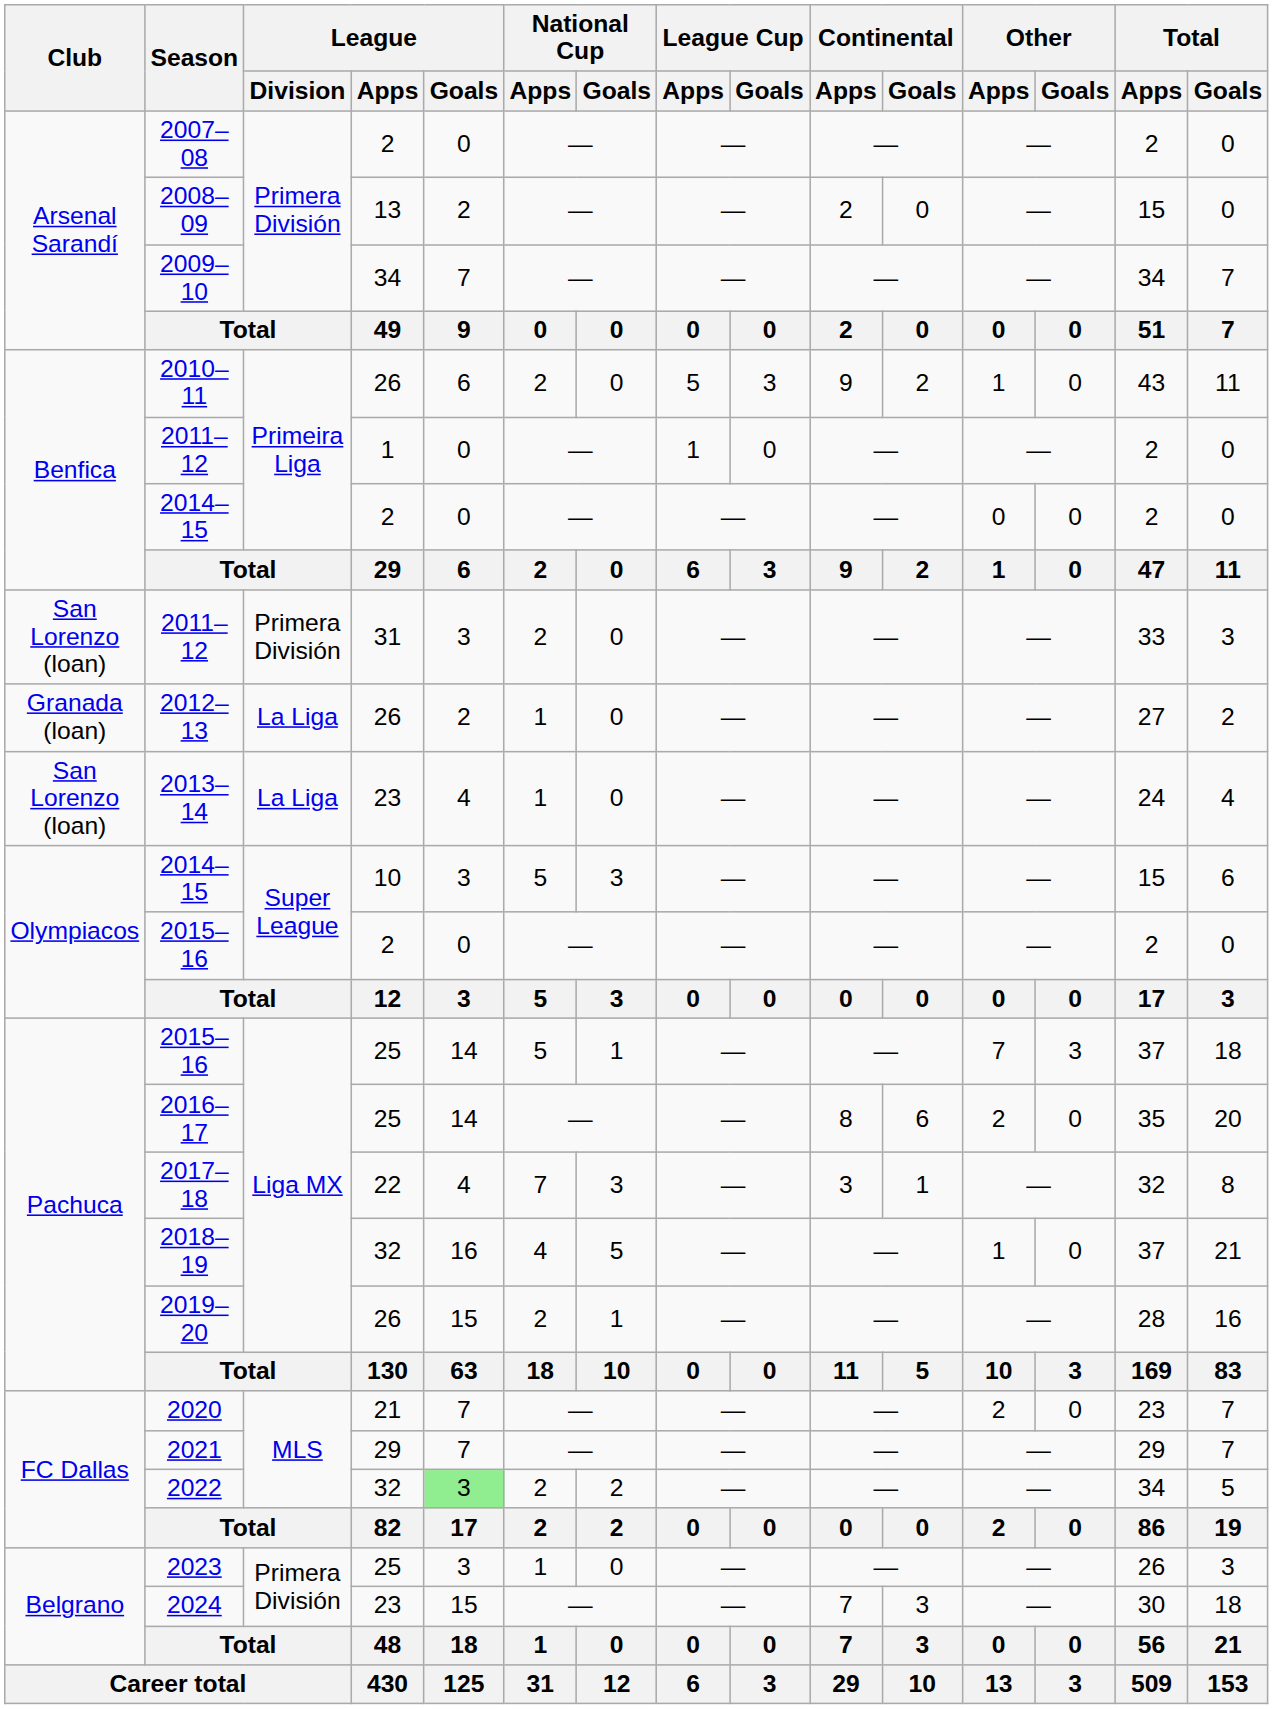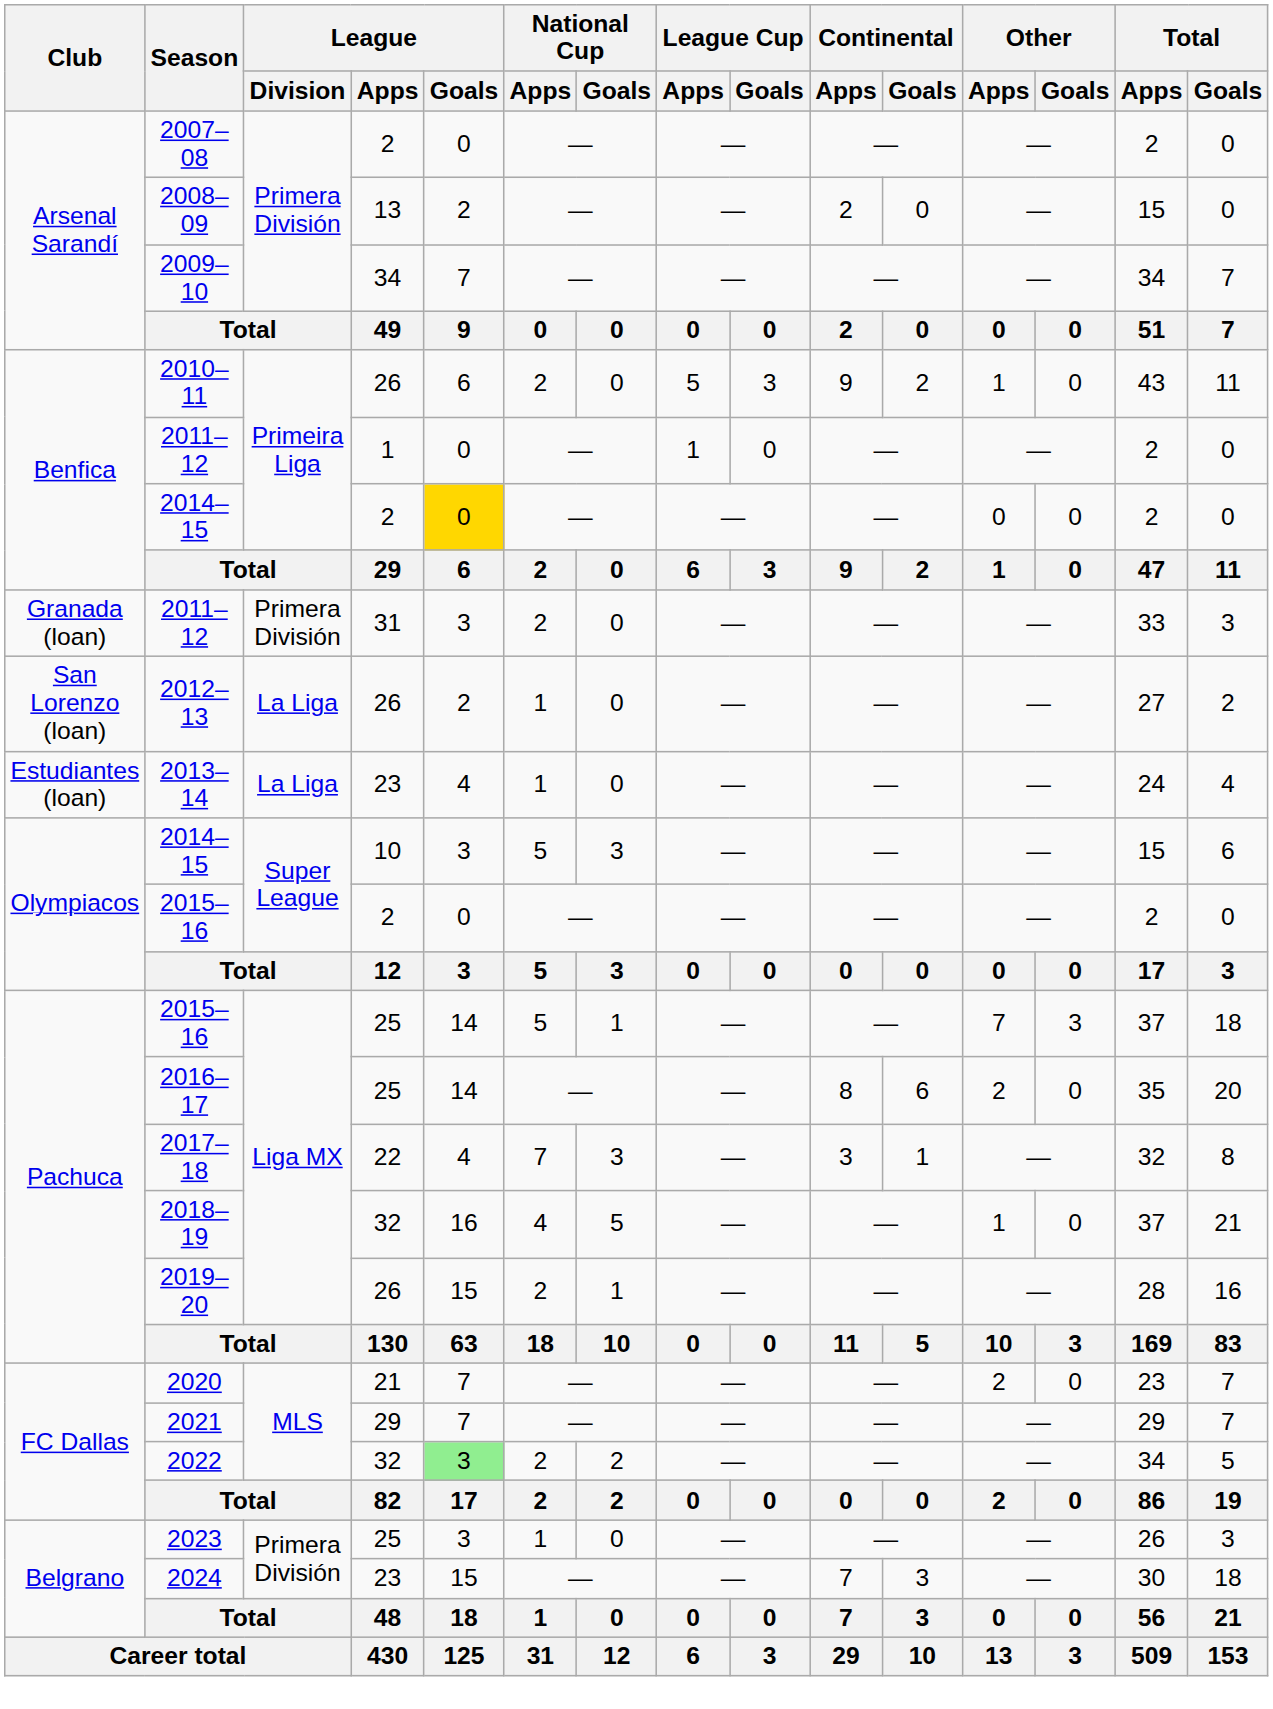2014–15 / 2 | League / Goals: no background -> gold background
2011–12 / 31 | Club: San Lorenzo (loan) -> Granada (loan)
2012–13 | Club: Granada (loan) -> San Lorenzo (loan)
2013–14 | Club: San Lorenzo (loan) -> Estudiantes (loan)
